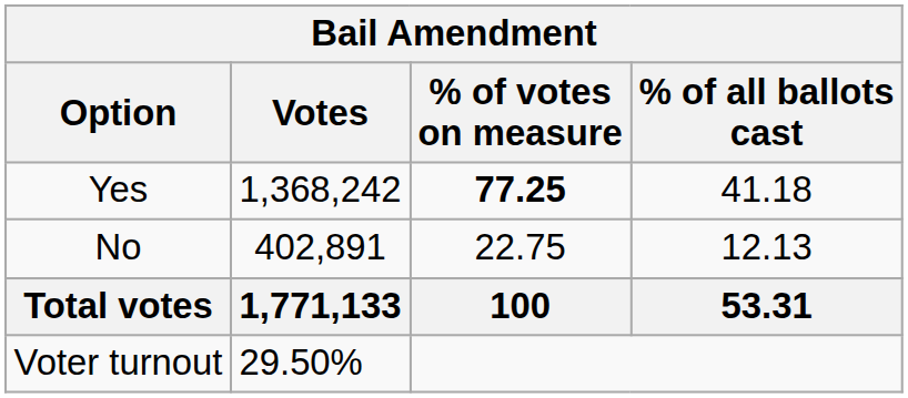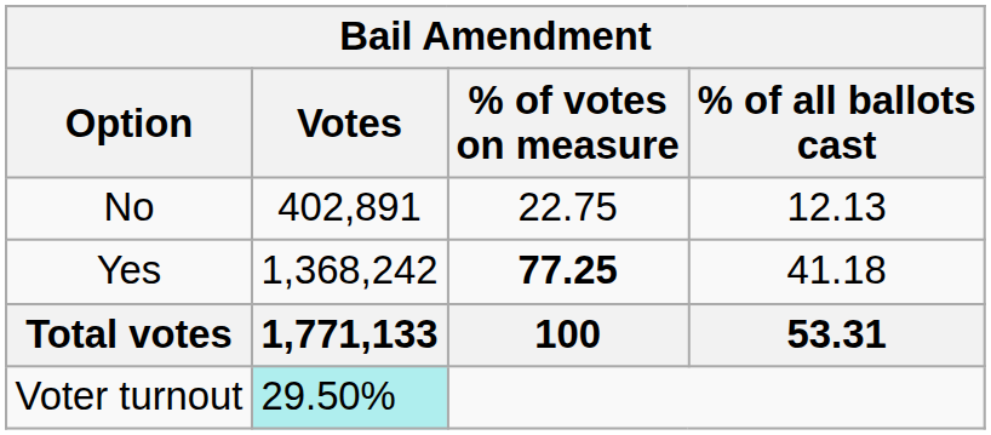rows swapped: Yes <-> No
Voter turnout | Votes: no background -> paleturquoise background
